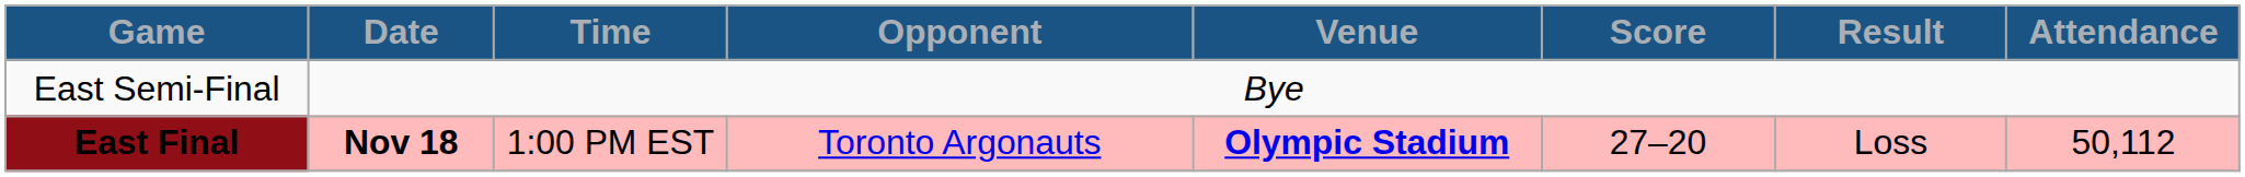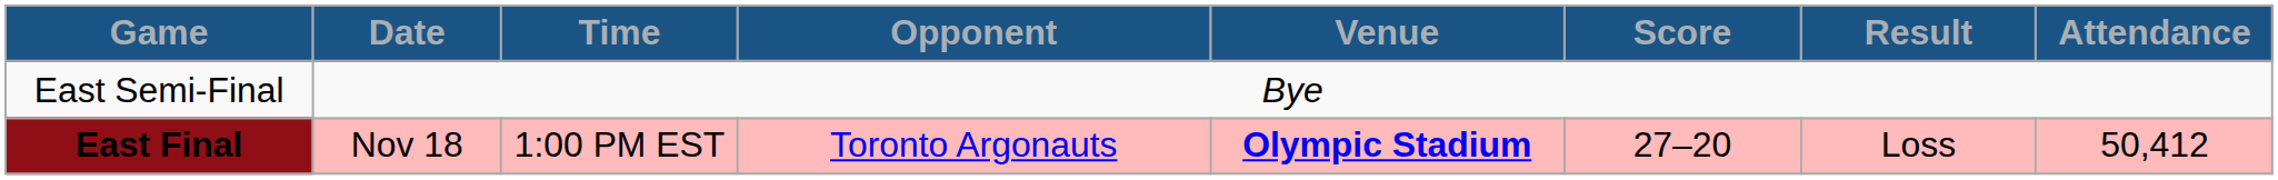East Final | Date: bold -> normal
East Final | Attendance: 50,112 -> 50,412
